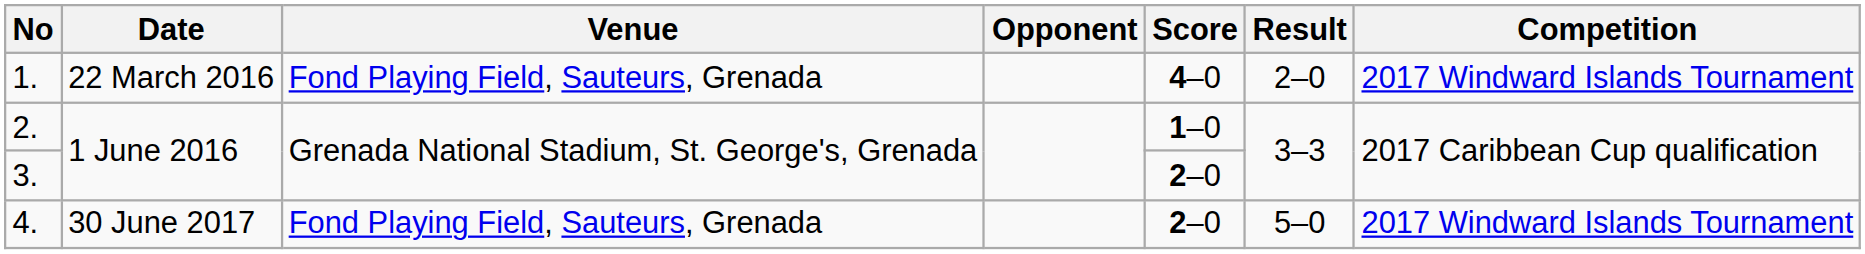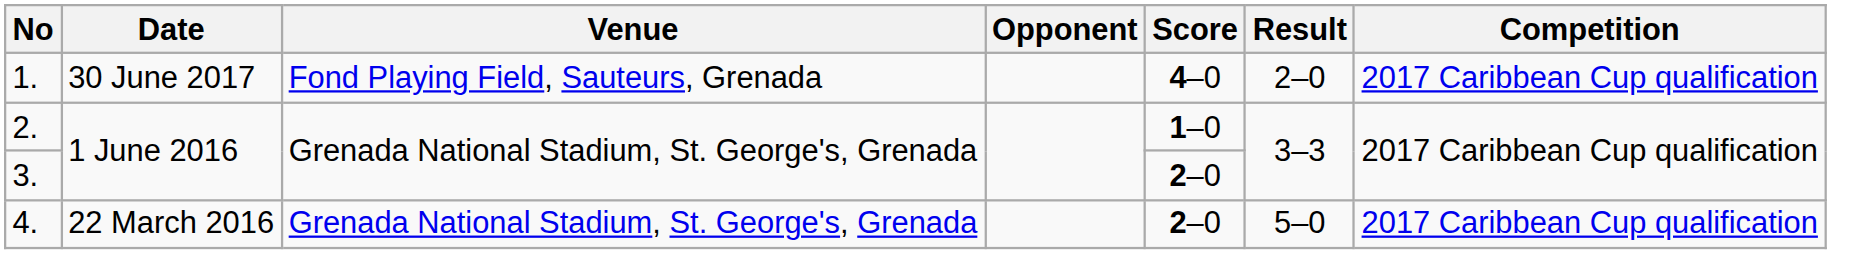1. | Date: 22 March 2016 -> 30 June 2017
1. | Competition: 2017 Windward Islands Tournament -> 2017 Caribbean Cup qualification
4. | Date: 30 June 2017 -> 22 March 2016
4. | Venue: Fond Playing Field, Sauteurs, Grenada -> Grenada National Stadium, St. George's, Grenada
4. | Competition: 2017 Windward Islands Tournament -> 2017 Caribbean Cup qualification
